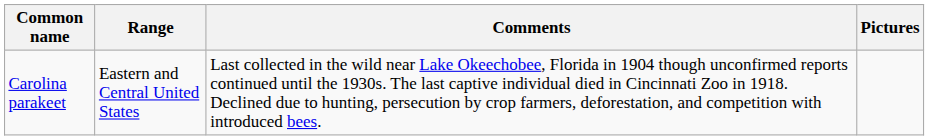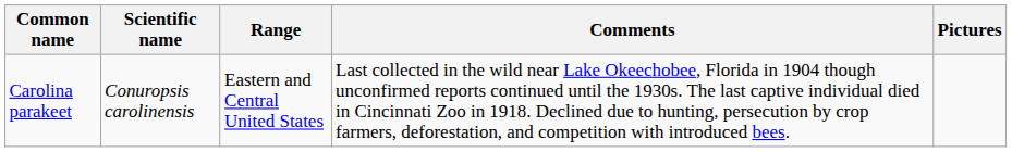+ column: Scientific name | Conuropsis carolinensis
